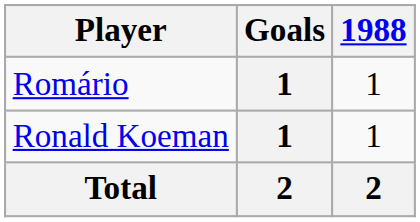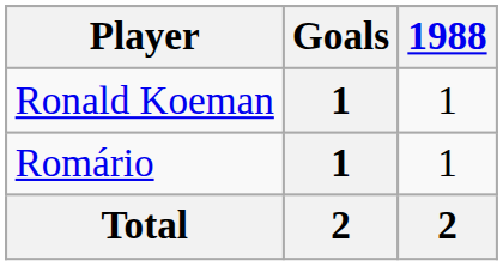rows swapped: Ronald Koeman <-> Romário
